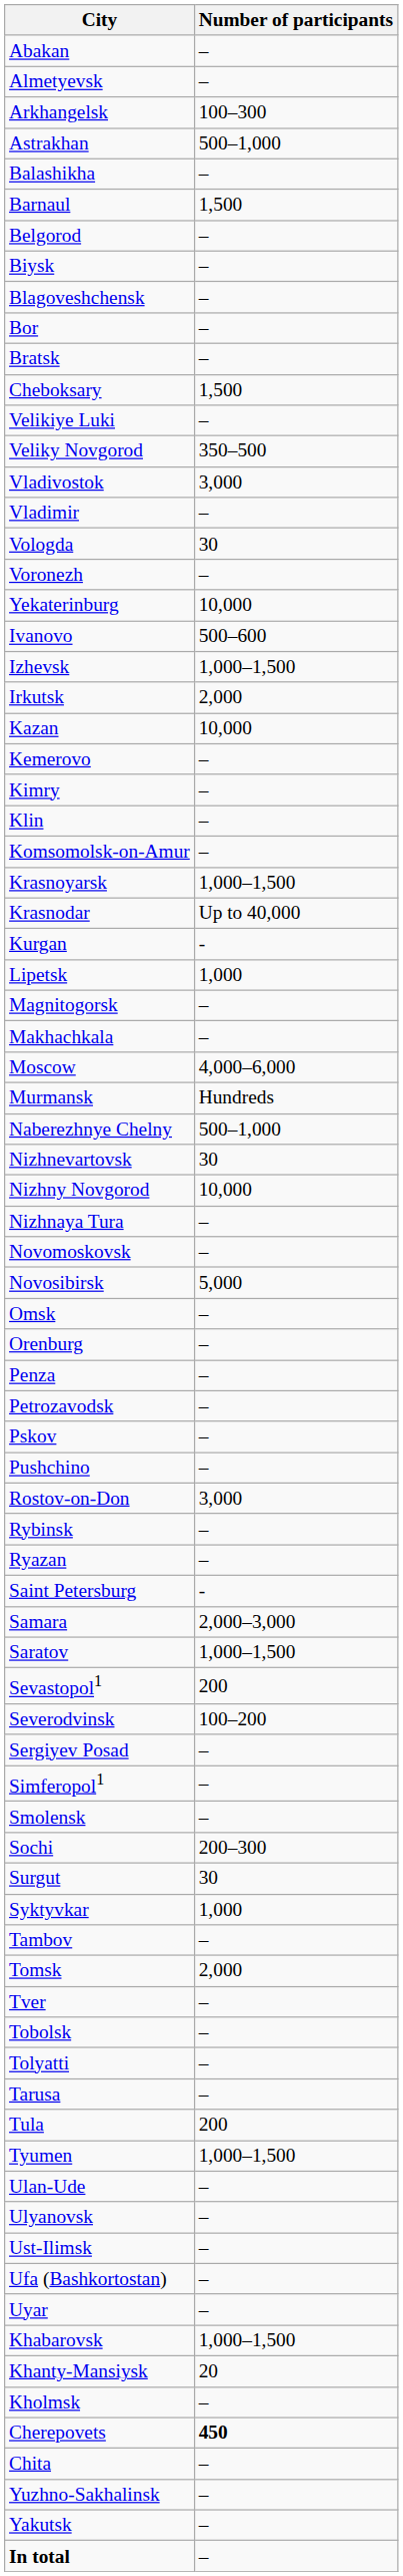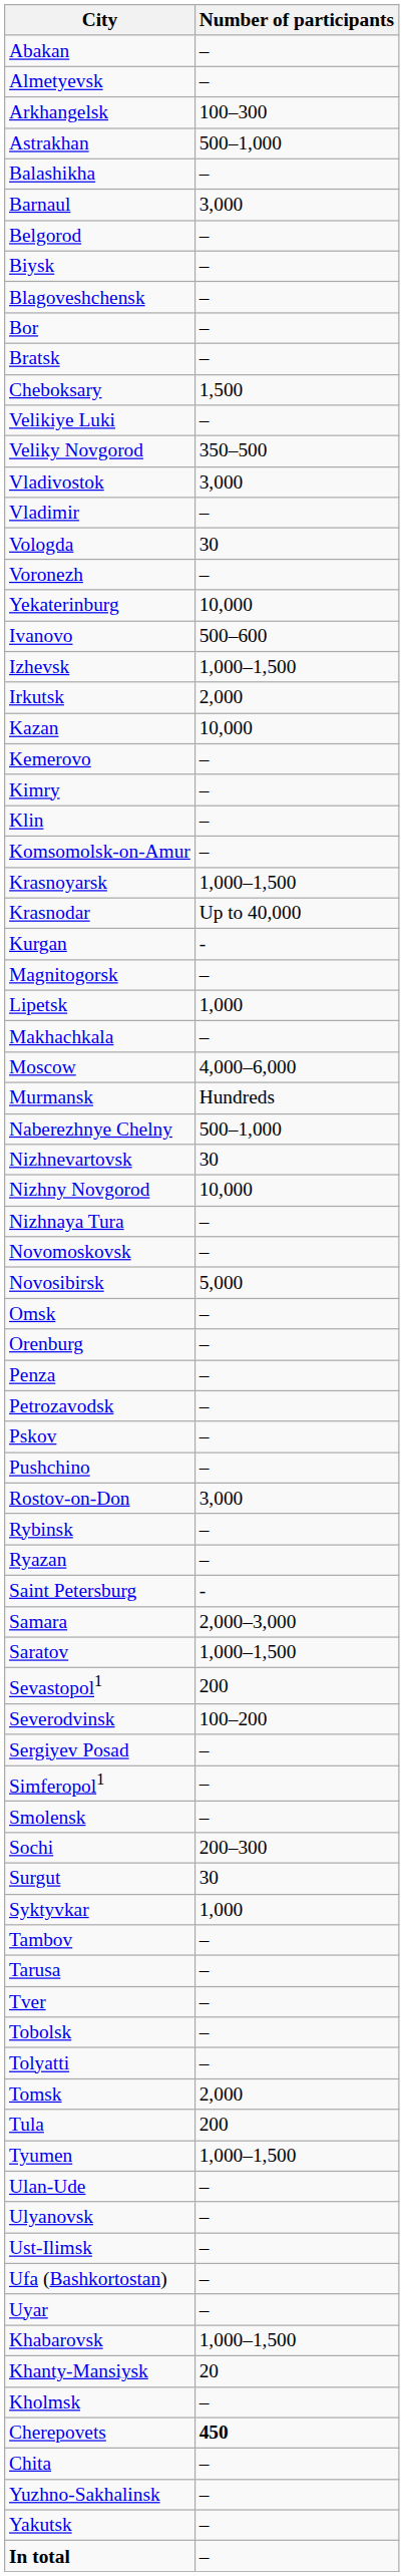Barnaul | Number of participants: 1,500 -> 3,000
rows swapped: Lipetsk <-> Magnitogorsk
rows swapped: Tarusa <-> Tomsk
